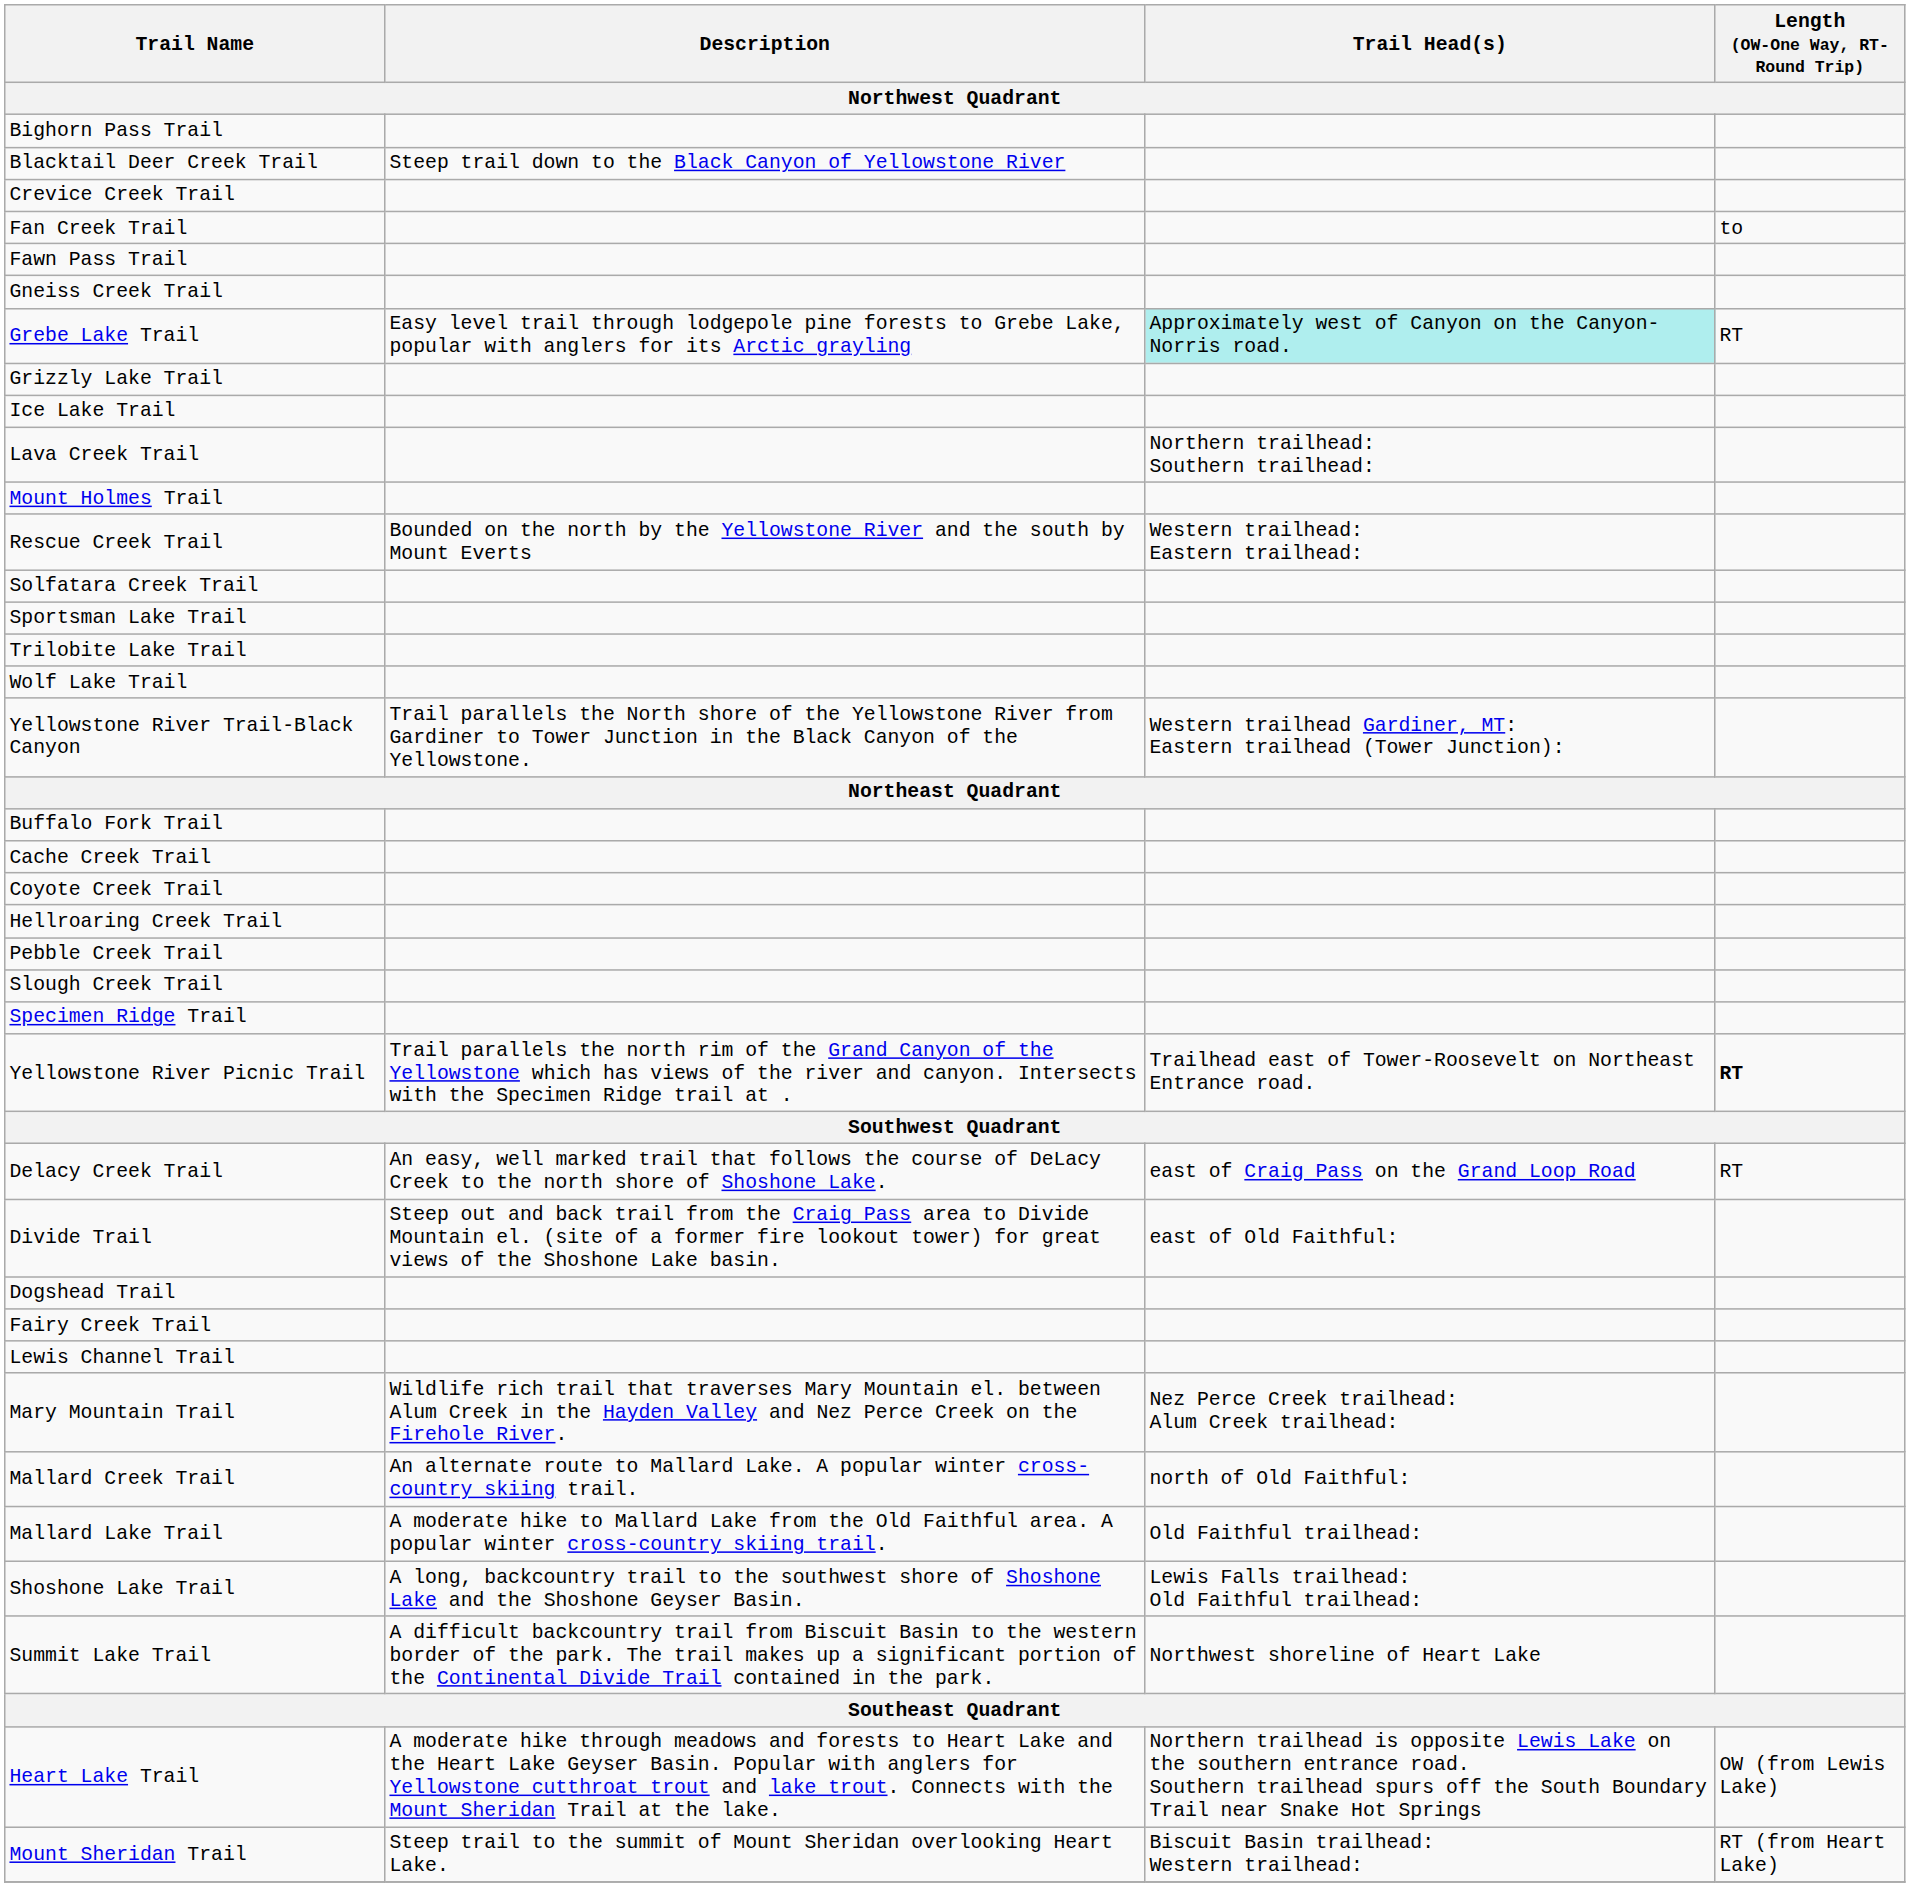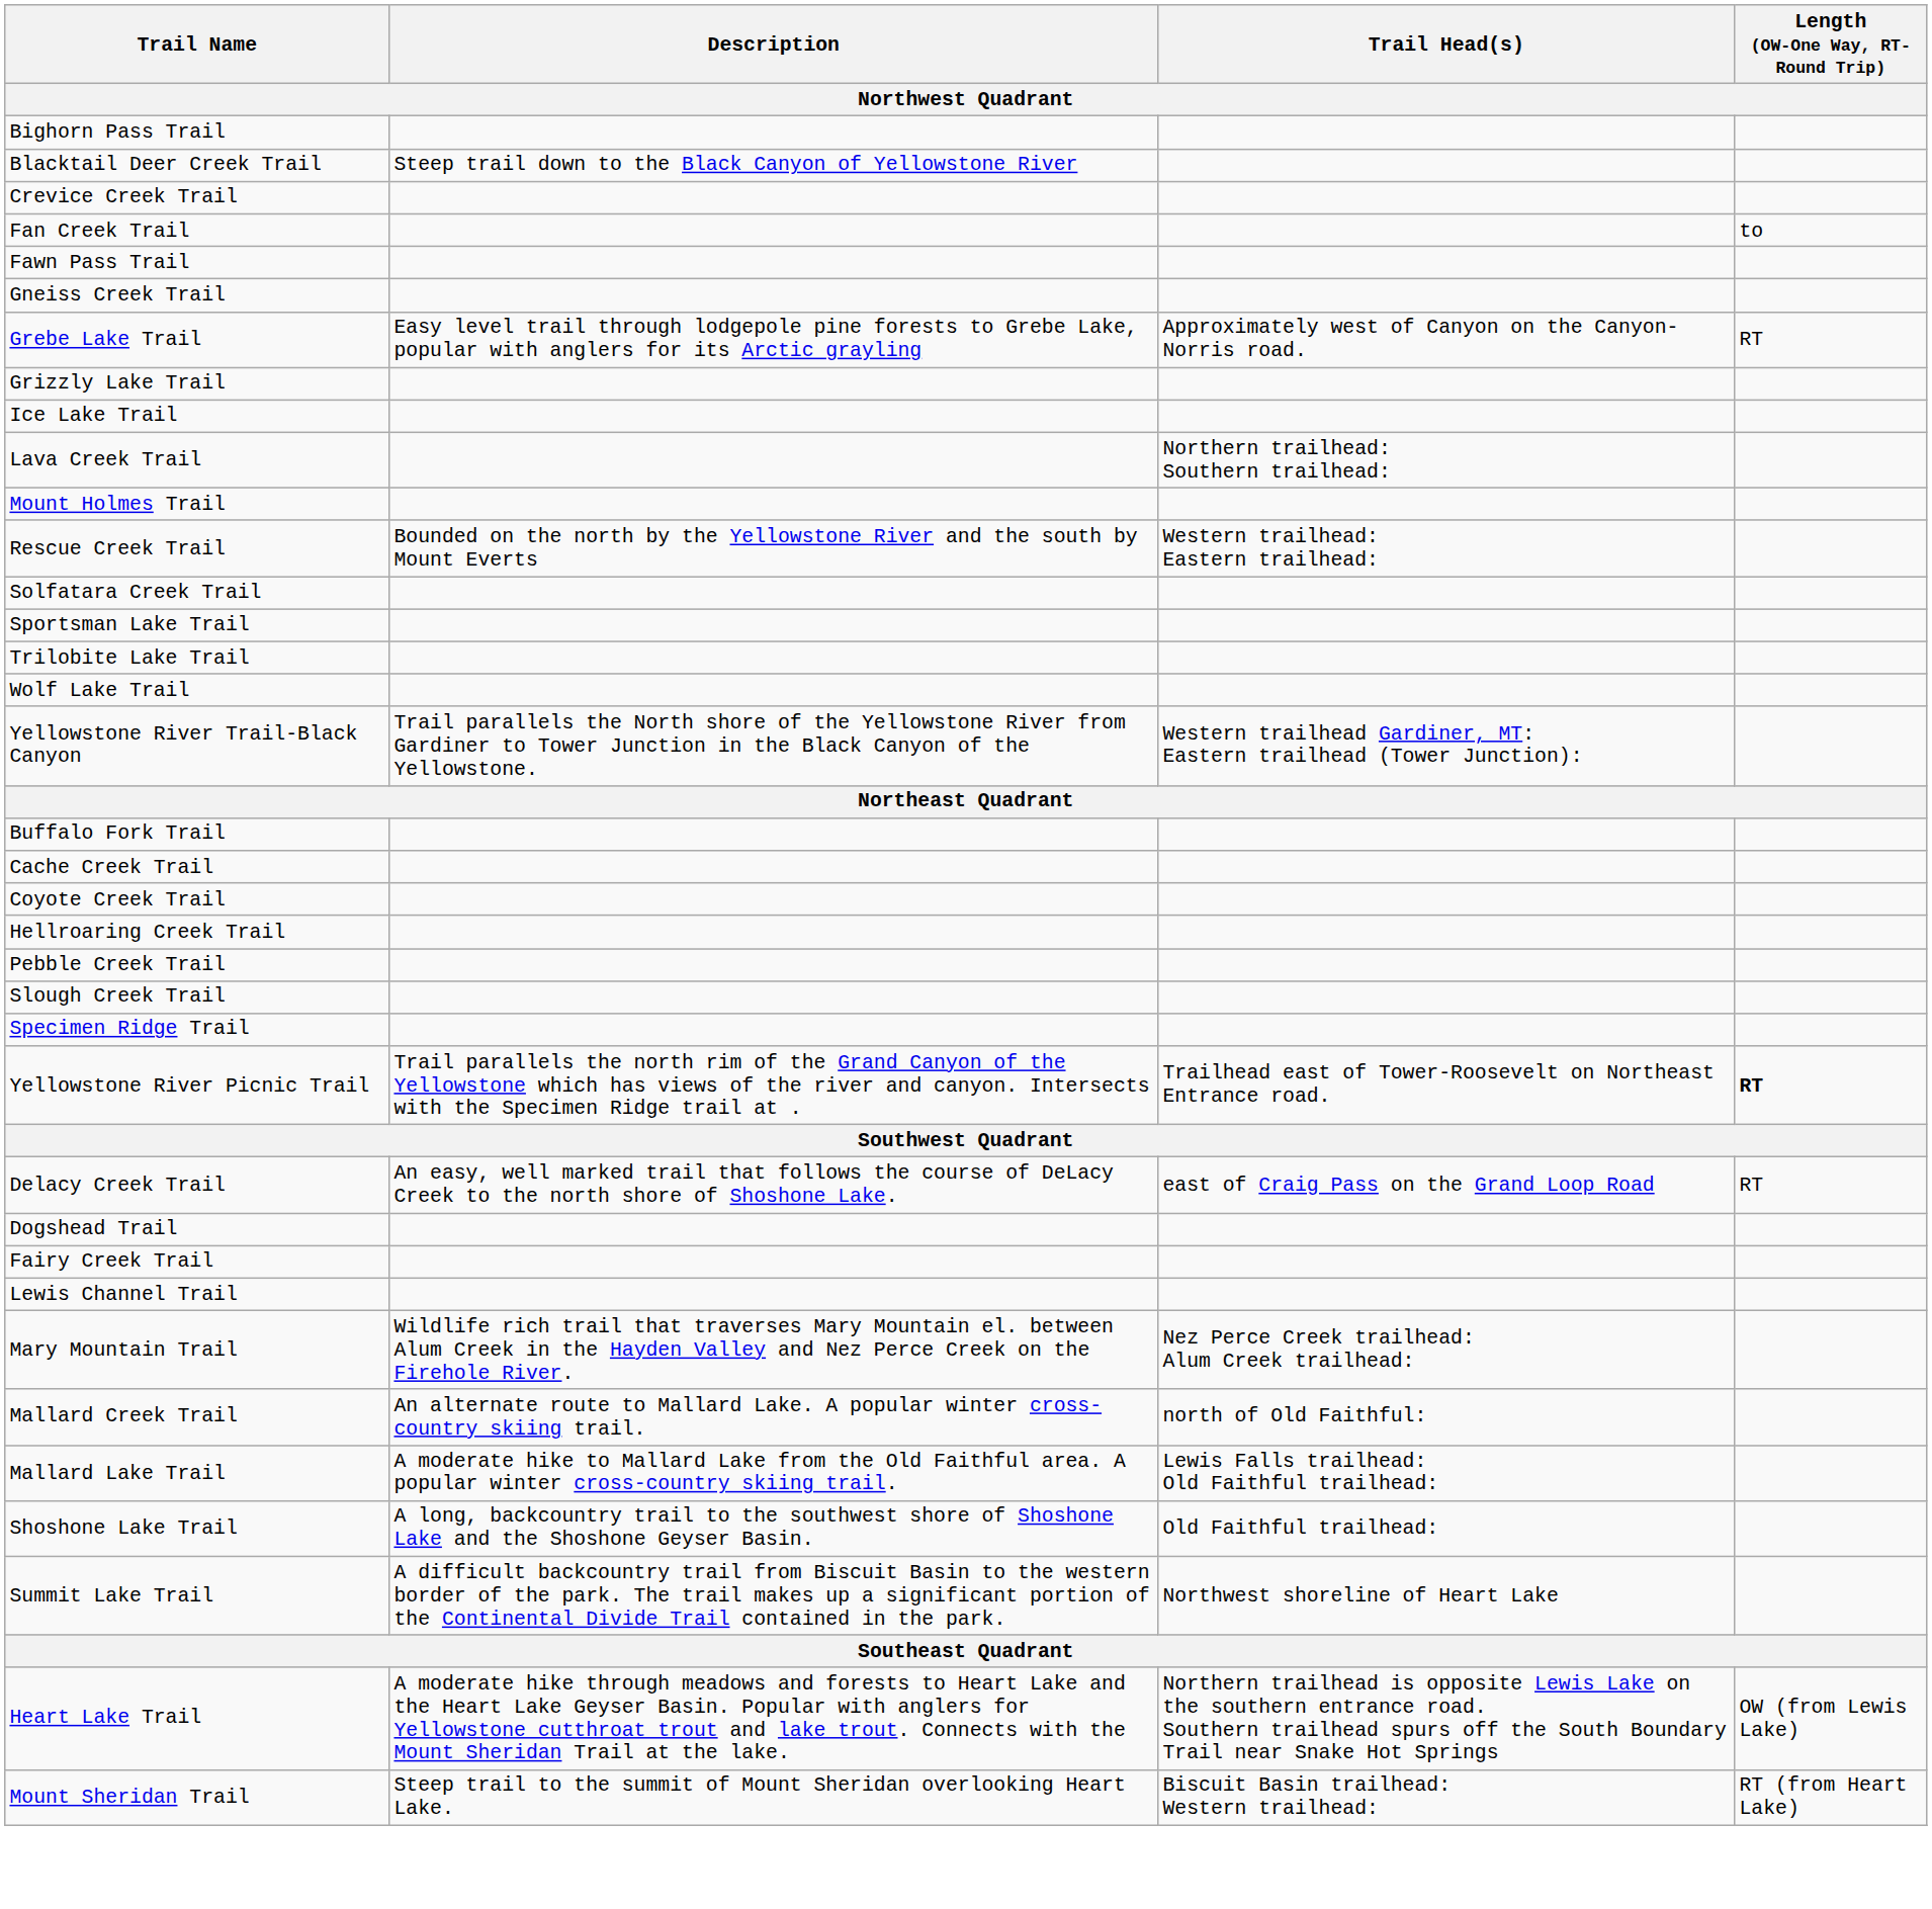Grebe Lake Trail | Trail Head(s): paleturquoise background -> no background
- row: Divide Trail | Steep out and back trail from the Craig Pass area to Divide Mountain el. (site of a former fire lookout tower) for great views of the Shoshone Lake basin. | east of Old Faithful:
Mallard Lake Trail | Trail Head(s): Old Faithful trailhead: -> Lewis Falls trailhead: Old Faithful trailhead:
Shoshone Lake Trail | Trail Head(s): Lewis Falls trailhead: Old Faithful trailhead: -> Old Faithful trailhead:
